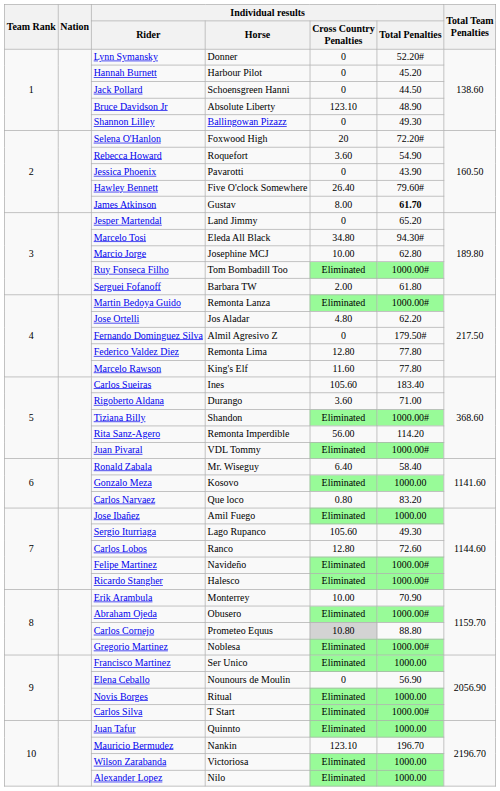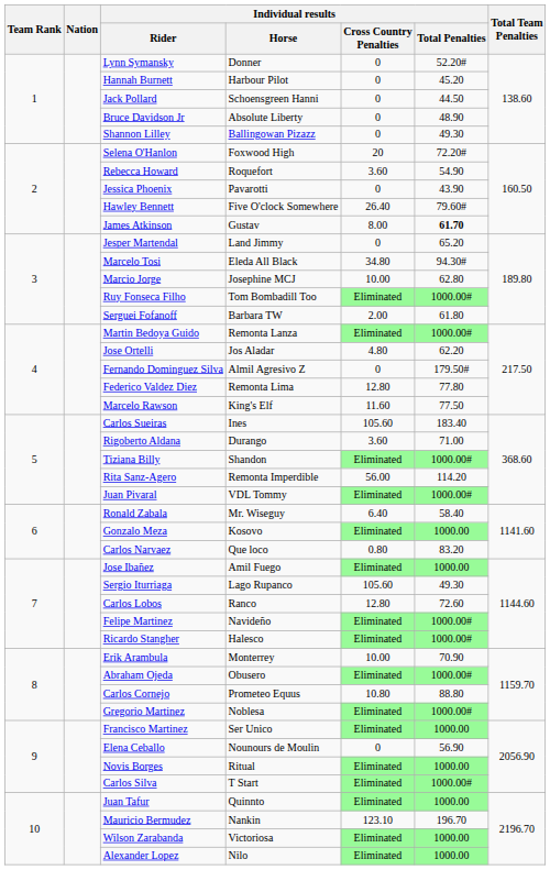Bruce Davidson Jr | Individual results / Cross Country Penalties: 123.10 -> 0
Marcelo Rawson | Individual results / Total Penalties: 77.80 -> 77.50
Carlos Cornejo | Individual results / Cross Country Penalties: lightgrey background -> no background
